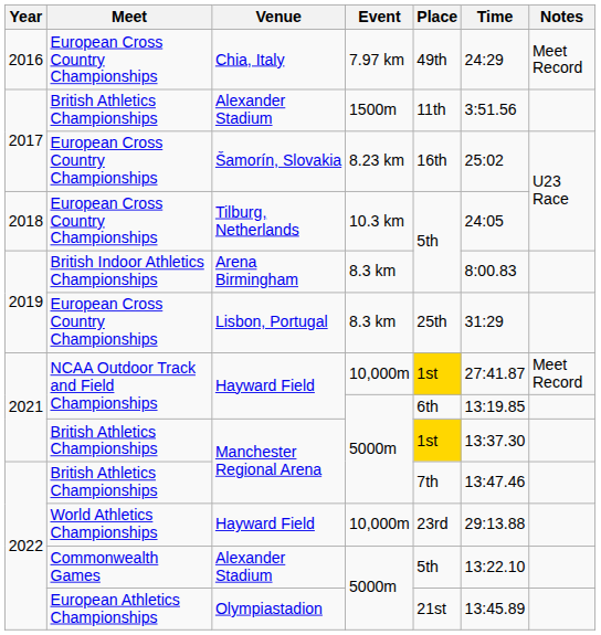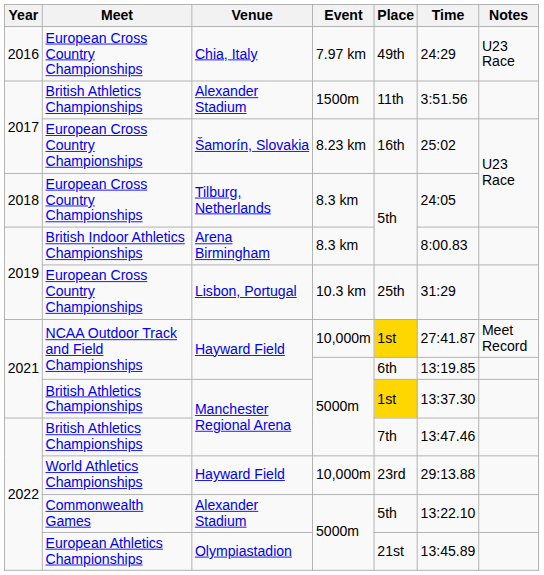Chia, Italy | Notes: Meet Record -> U23 Race
Tilburg, Netherlands | Event: 10.3 km -> 8.3 km
Lisbon, Portugal | Event: 8.3 km -> 10.3 km
